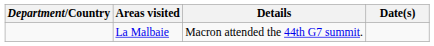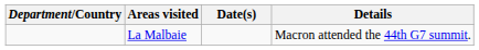columns swapped: Date(s) <-> Details
